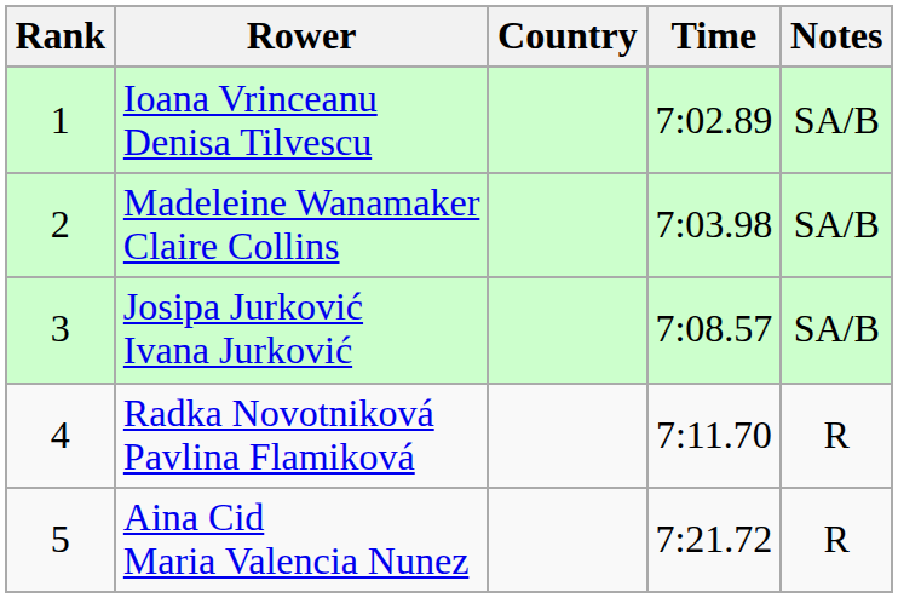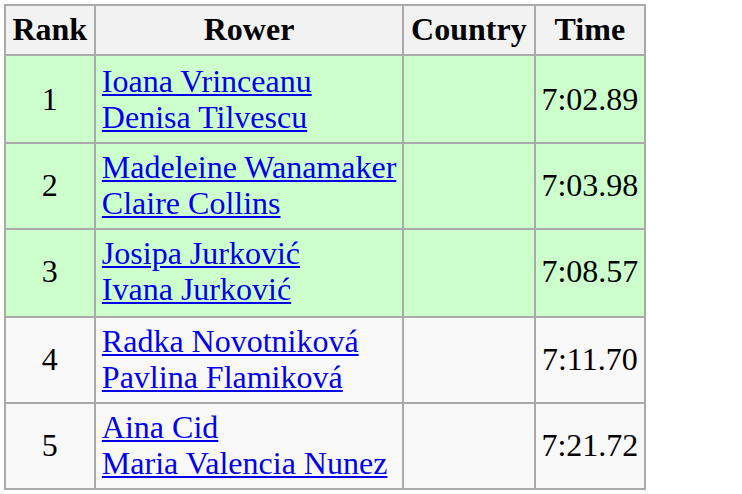- column: Notes | SA/B | SA/B | SA/B | R | R
